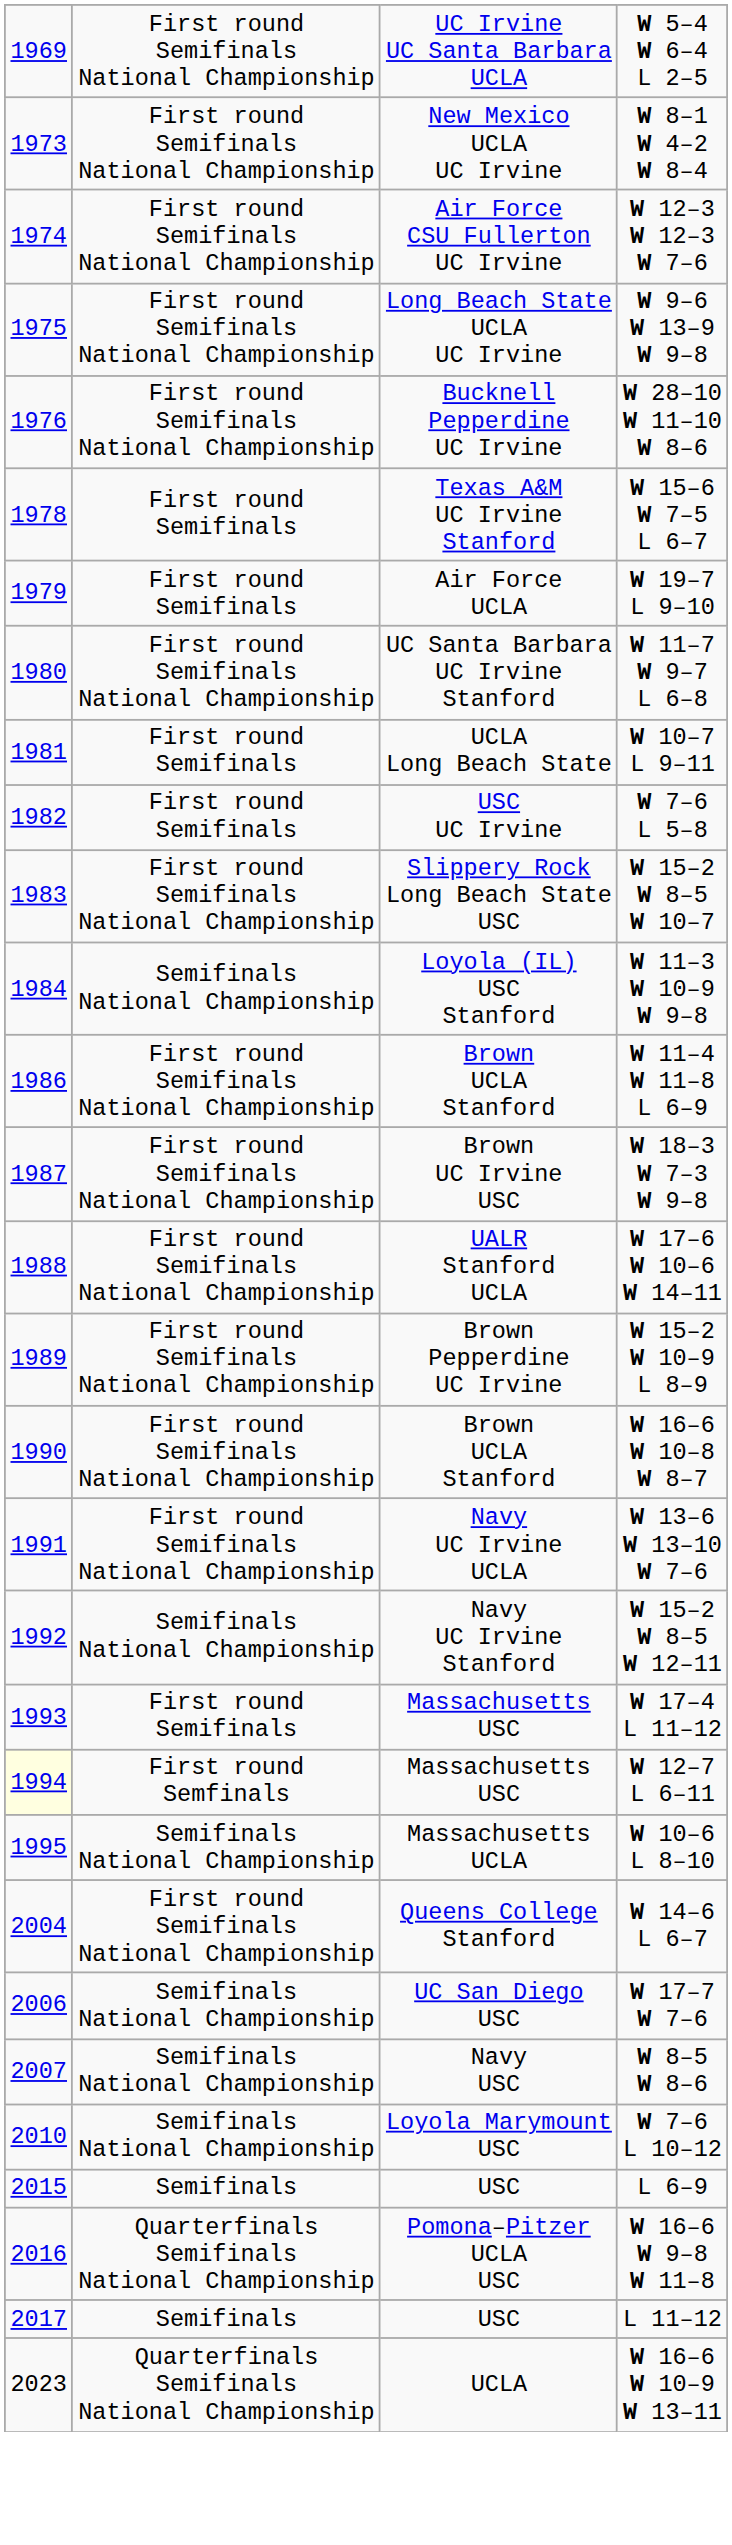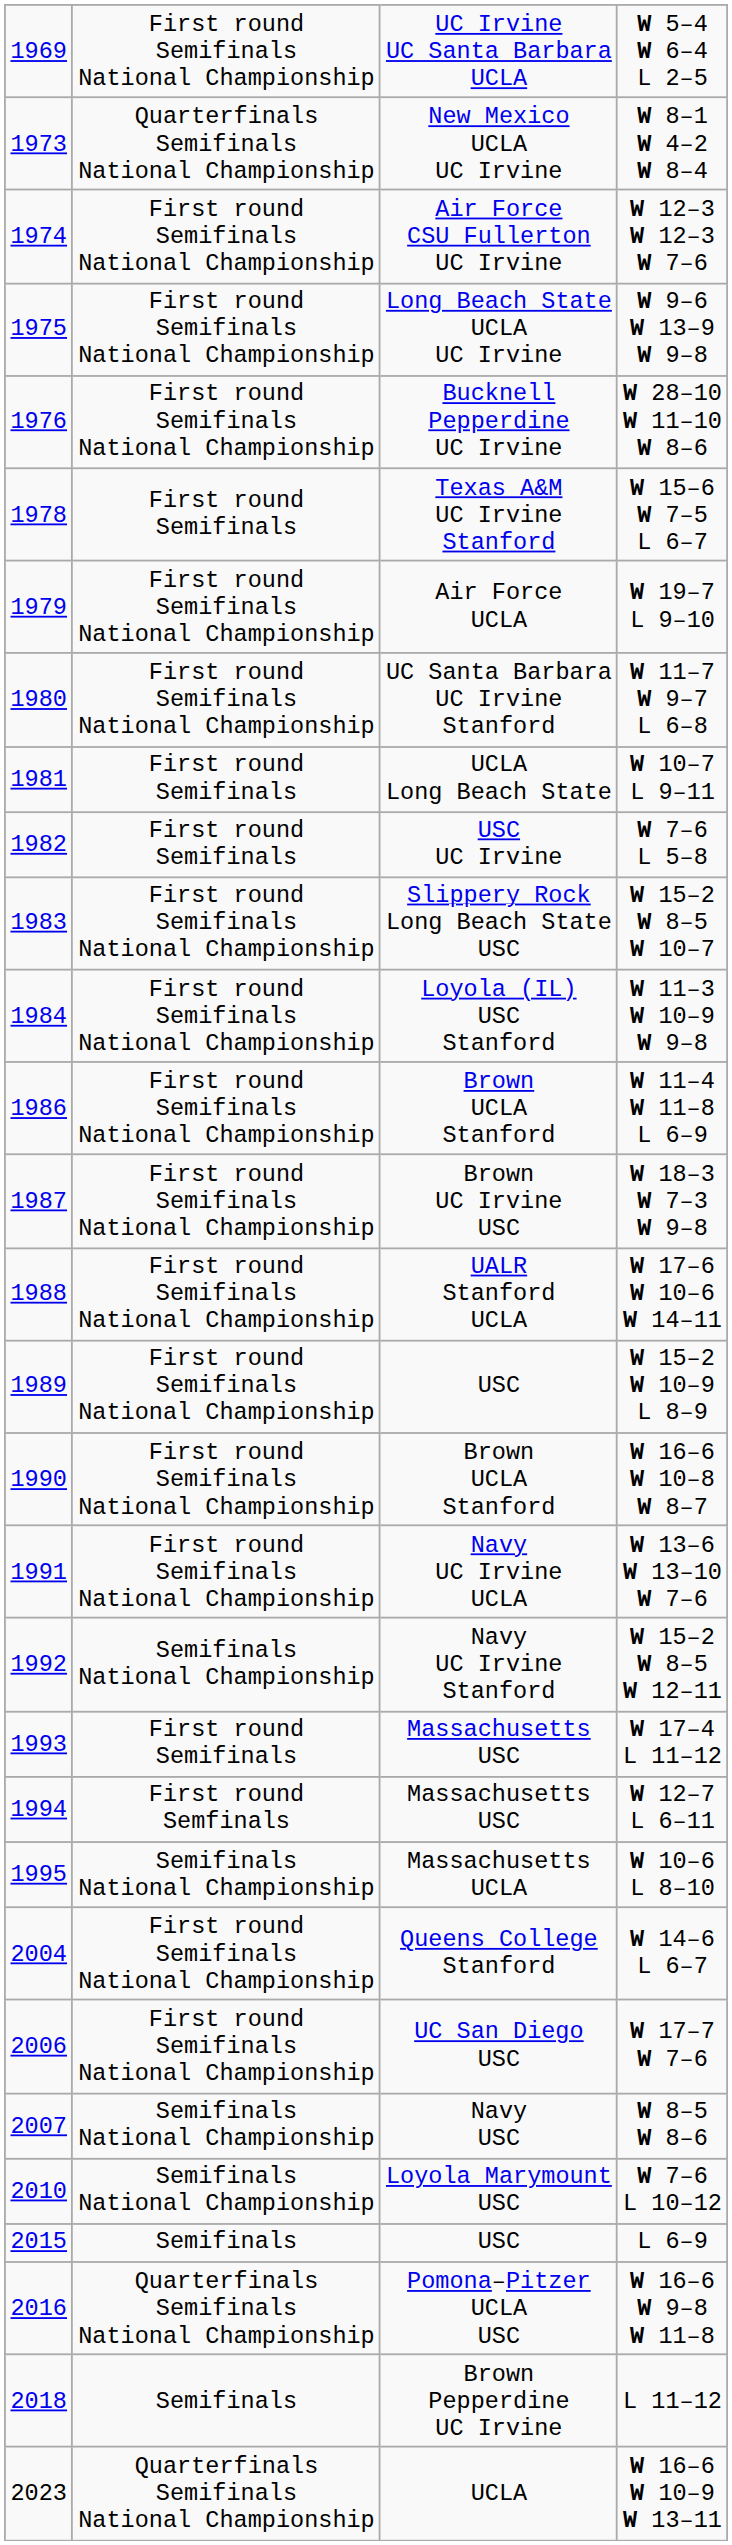W 8–1 W 4–2 W 8–4 | column 2: First round Semifinals National Championship -> Quarterfinals Semifinals National Championship
W 19–7 L 9–10 | column 2: First round Semifinals -> First round Semifinals National Championship
W 11–3 W 10–9 W 9–8 | column 2: Semifinals National Championship -> First round Semifinals National Championship
W 15–2 W 10–9 L 8–9 | column 3: Brown Pepperdine UC Irvine -> USC
W 12–7 L 6–11 | column 1: lightyellow background -> no background
W 17–7 W 7–6 | column 2: Semifinals National Championship -> First round Semifinals National Championship
L 11–12 | column 1: 2017 -> 2018
L 11–12 | column 3: USC -> Brown Pepperdine UC Irvine
